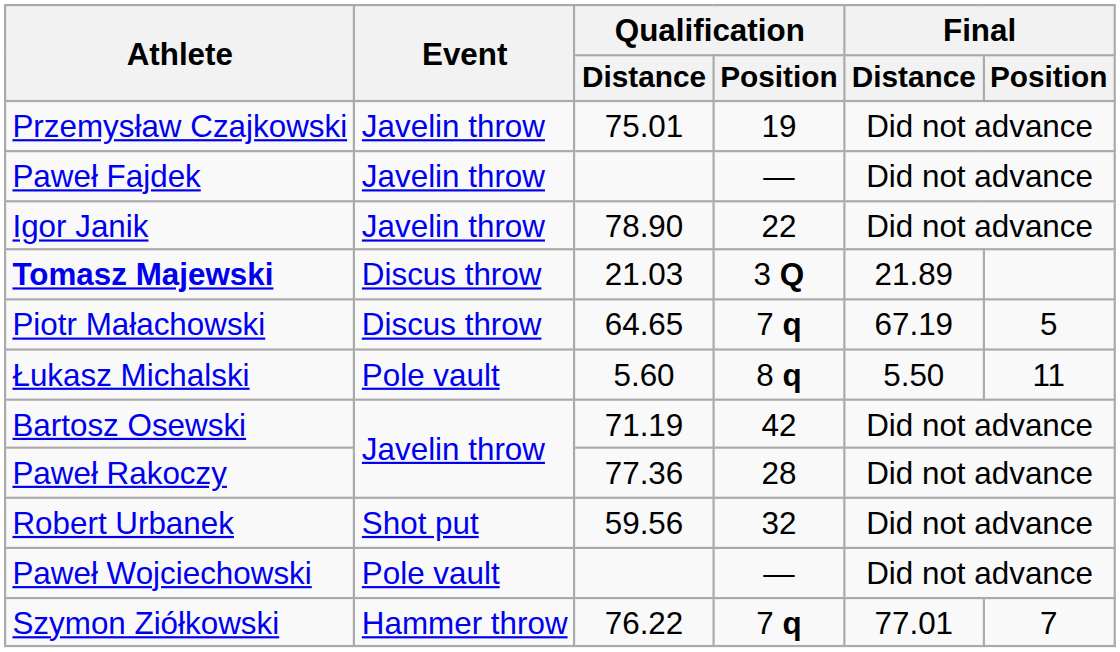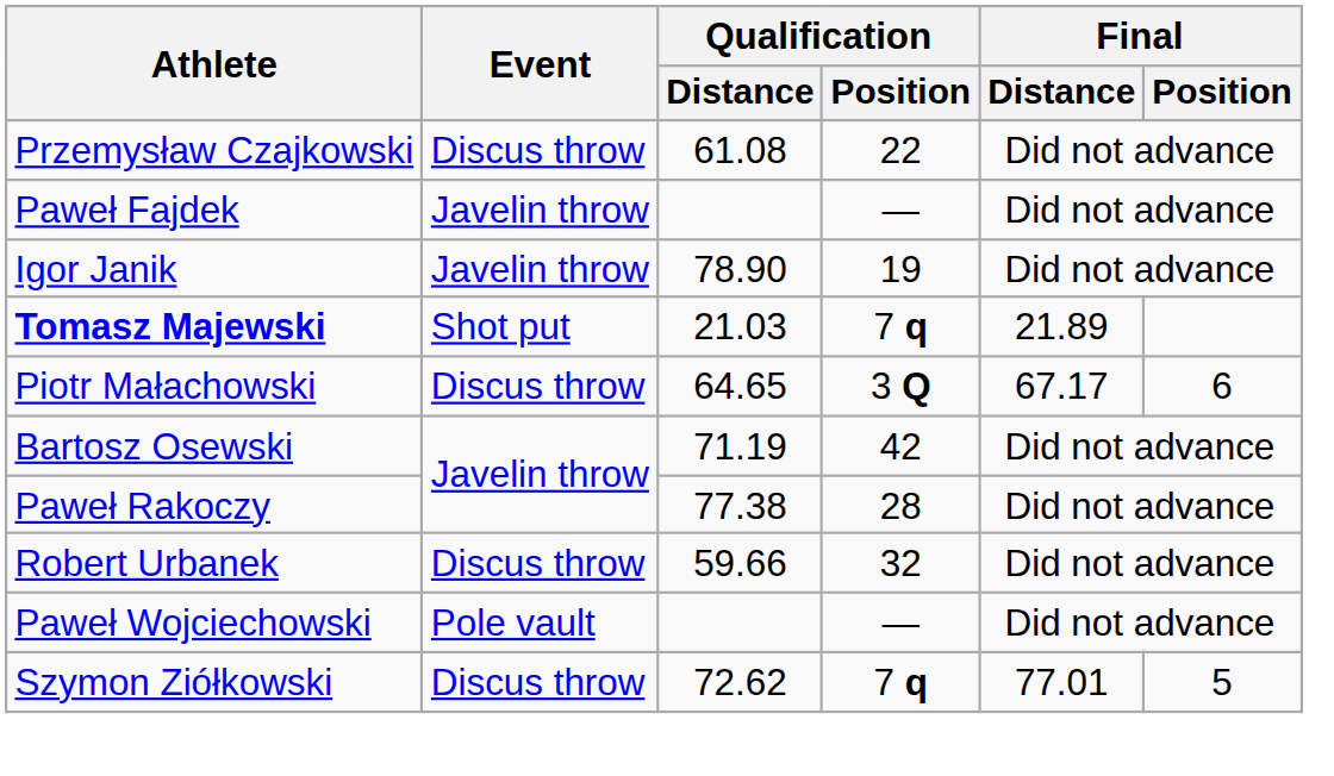Przemysław Czajkowski | Event: Javelin throw -> Discus throw
Przemysław Czajkowski | Qualification / Distance: 75.01 -> 61.08
Przemysław Czajkowski | Qualification / Position: 19 -> 22
Igor Janik | Qualification / Position: 22 -> 19
Tomasz Majewski | Event: Discus throw -> Shot put
Tomasz Majewski | Qualification / Position: 3 Q -> 7 q
Piotr Małachowski | Qualification / Position: 7 q -> 3 Q
Piotr Małachowski | Final / Distance: 67.19 -> 67.17
Piotr Małachowski | Final / Position: 5 -> 6
- row: Łukasz Michalski | Pole vault | 5.60 | 8 q | 5.50 | 11
Paweł Rakoczy | Qualification / Distance: 77.36 -> 77.38
Robert Urbanek | Event: Shot put -> Discus throw
Robert Urbanek | Qualification / Distance: 59.56 -> 59.66
Szymon Ziółkowski | Event: Hammer throw -> Discus throw
Szymon Ziółkowski | Qualification / Distance: 76.22 -> 72.62
Szymon Ziółkowski | Final / Position: 7 -> 5
